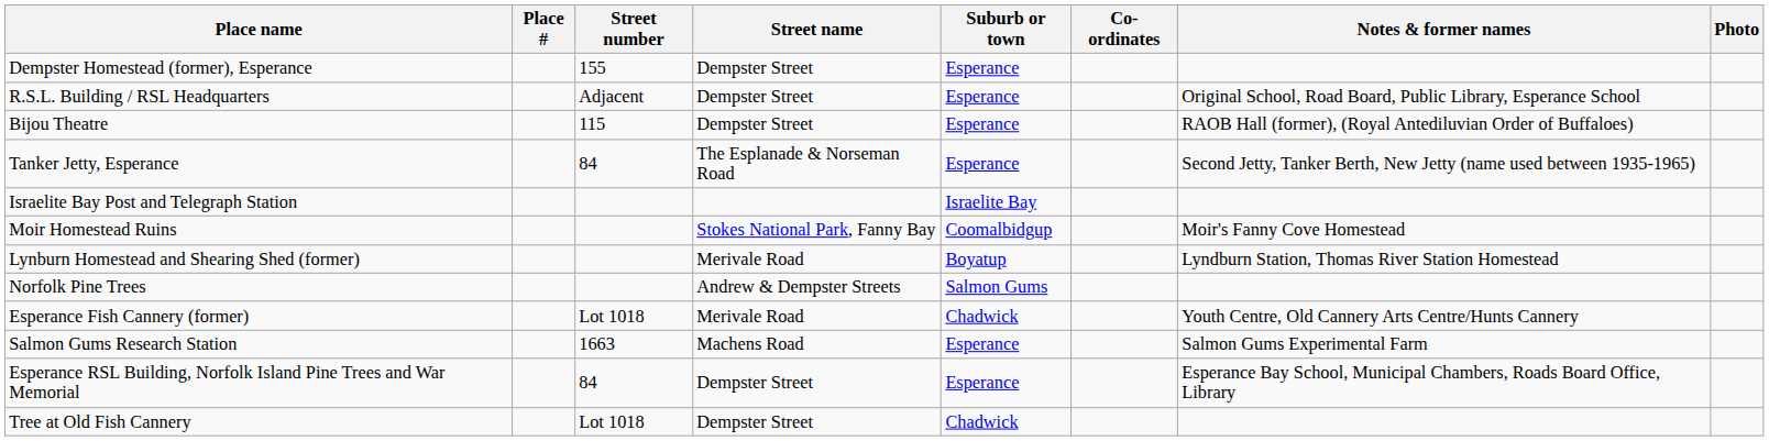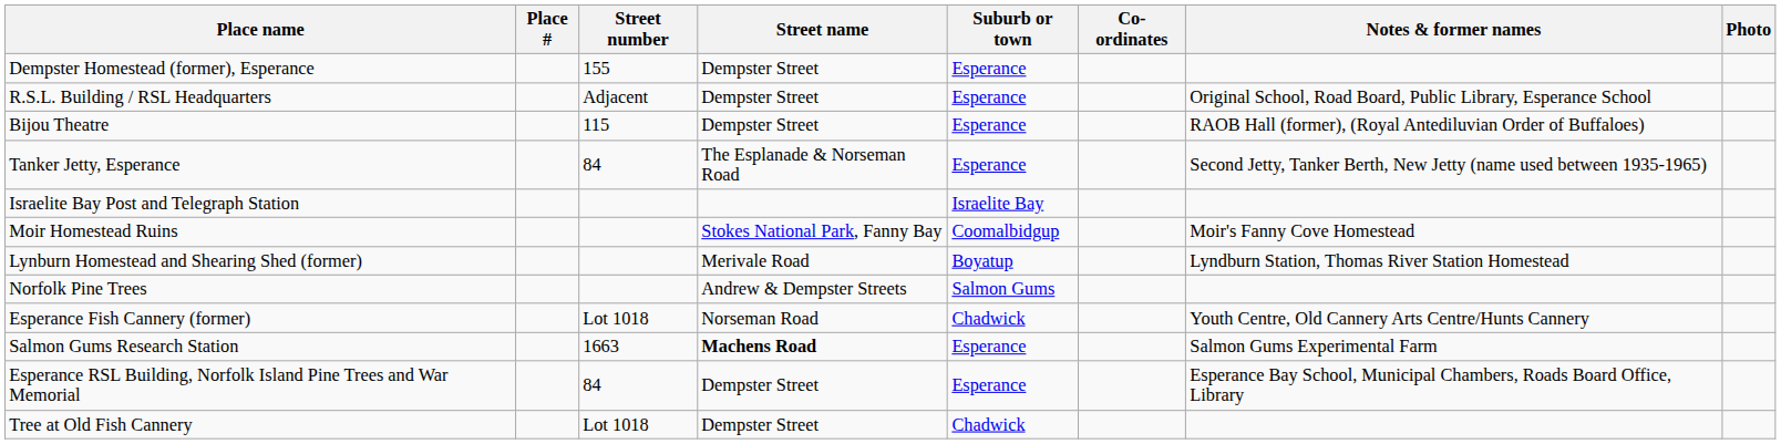Esperance Fish Cannery (former) | Street name: Merivale Road -> Norseman Road
Salmon Gums Research Station | Street name: normal -> bold
